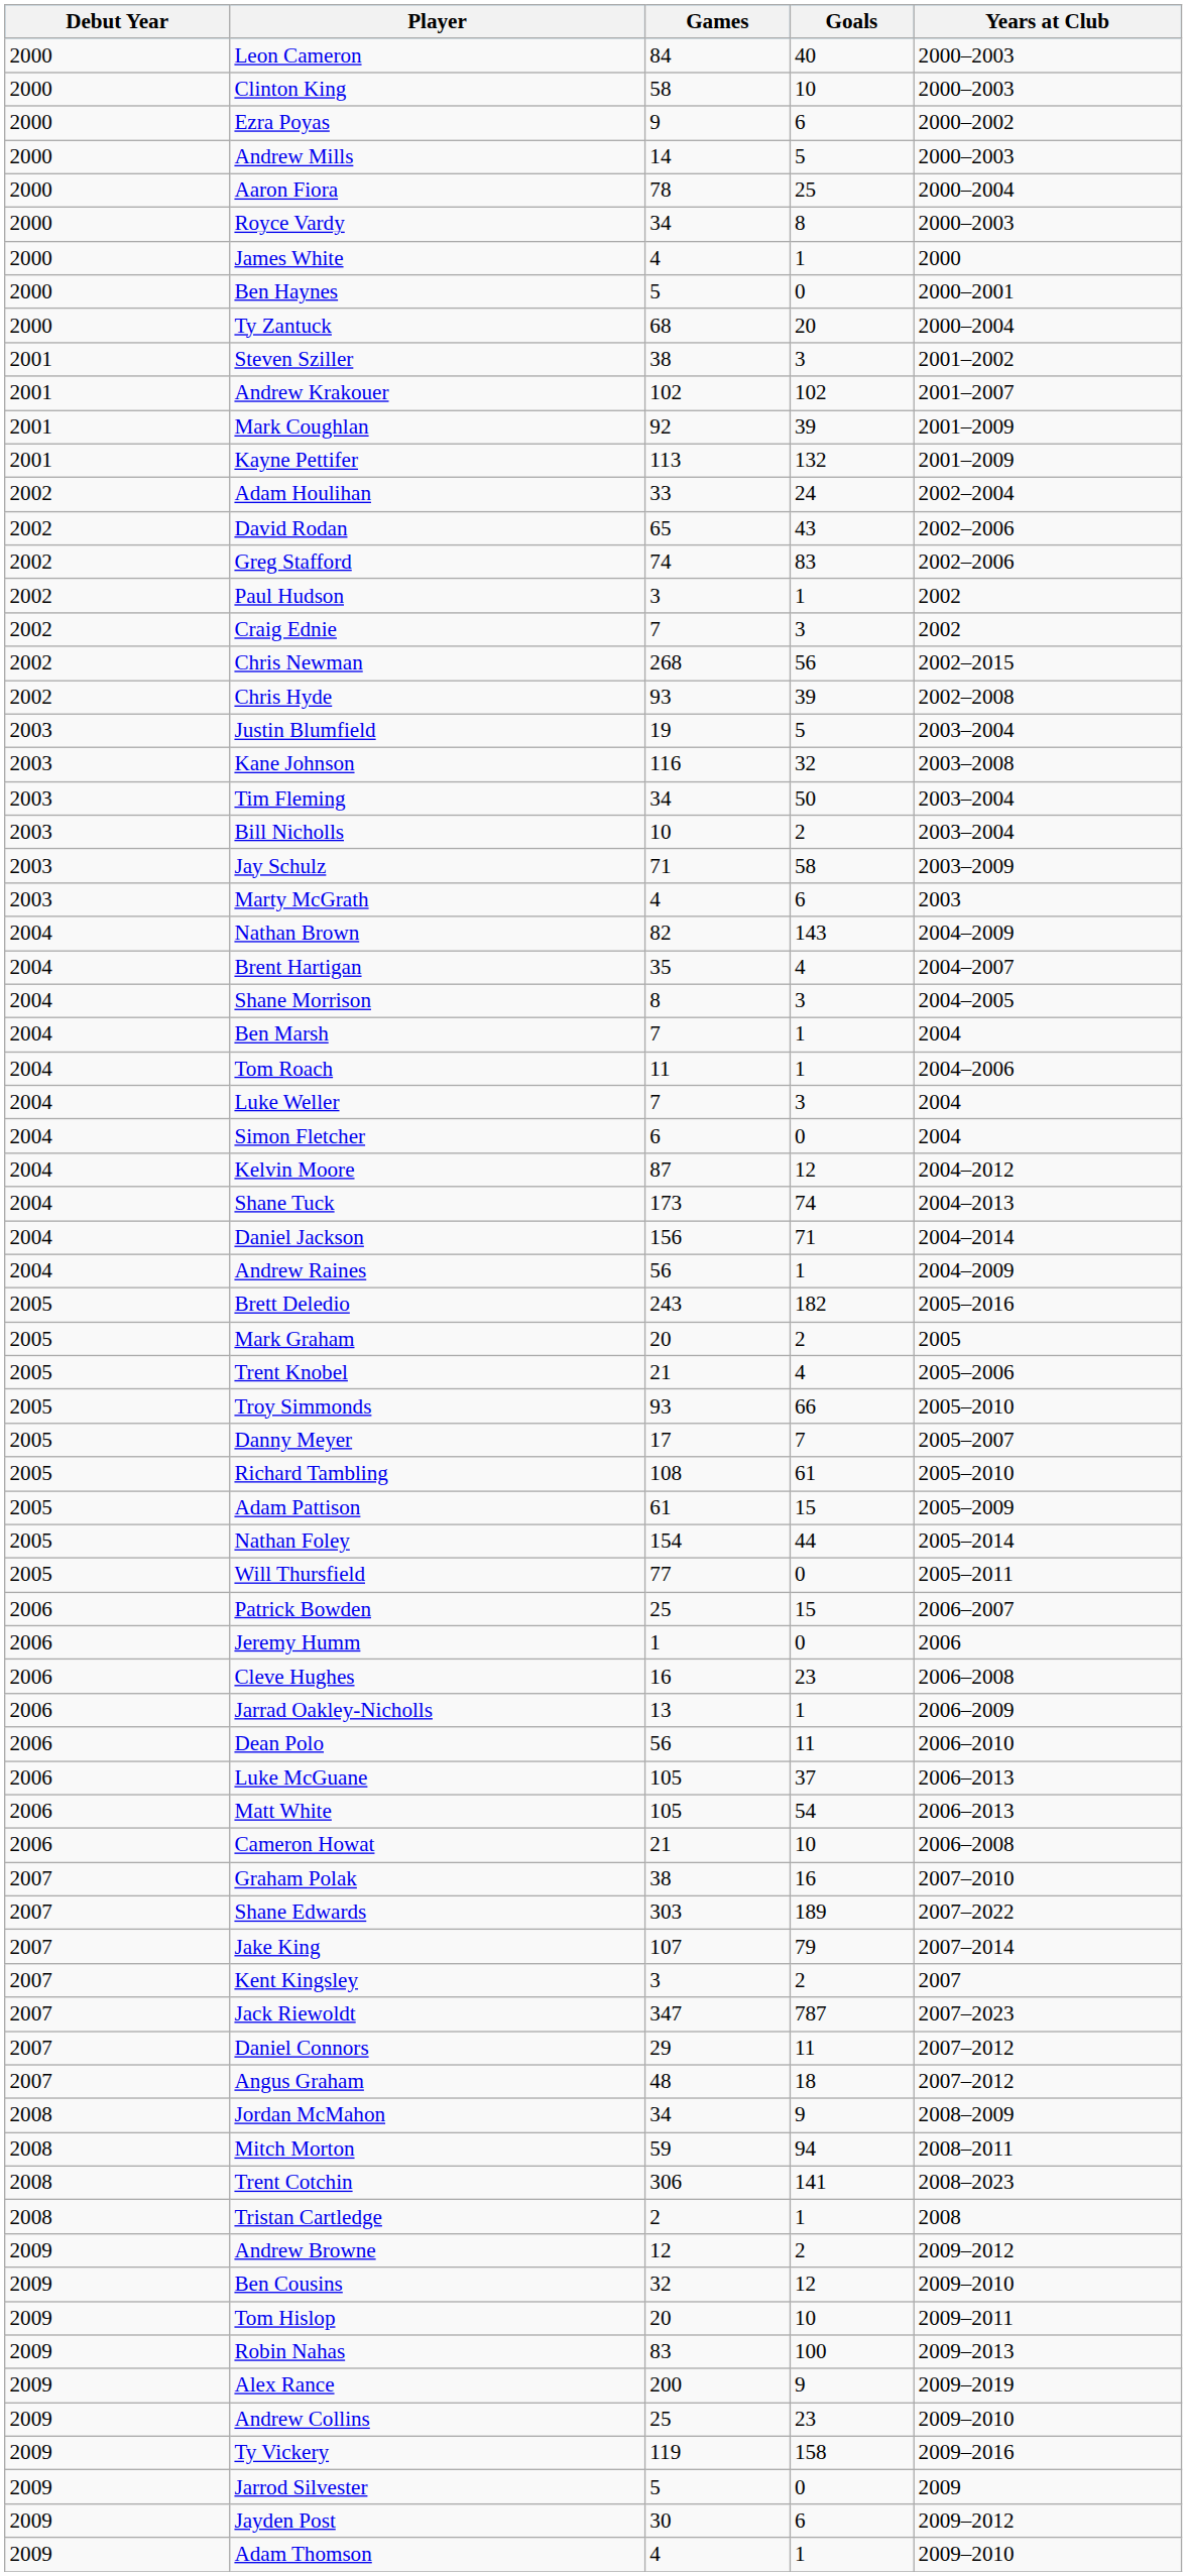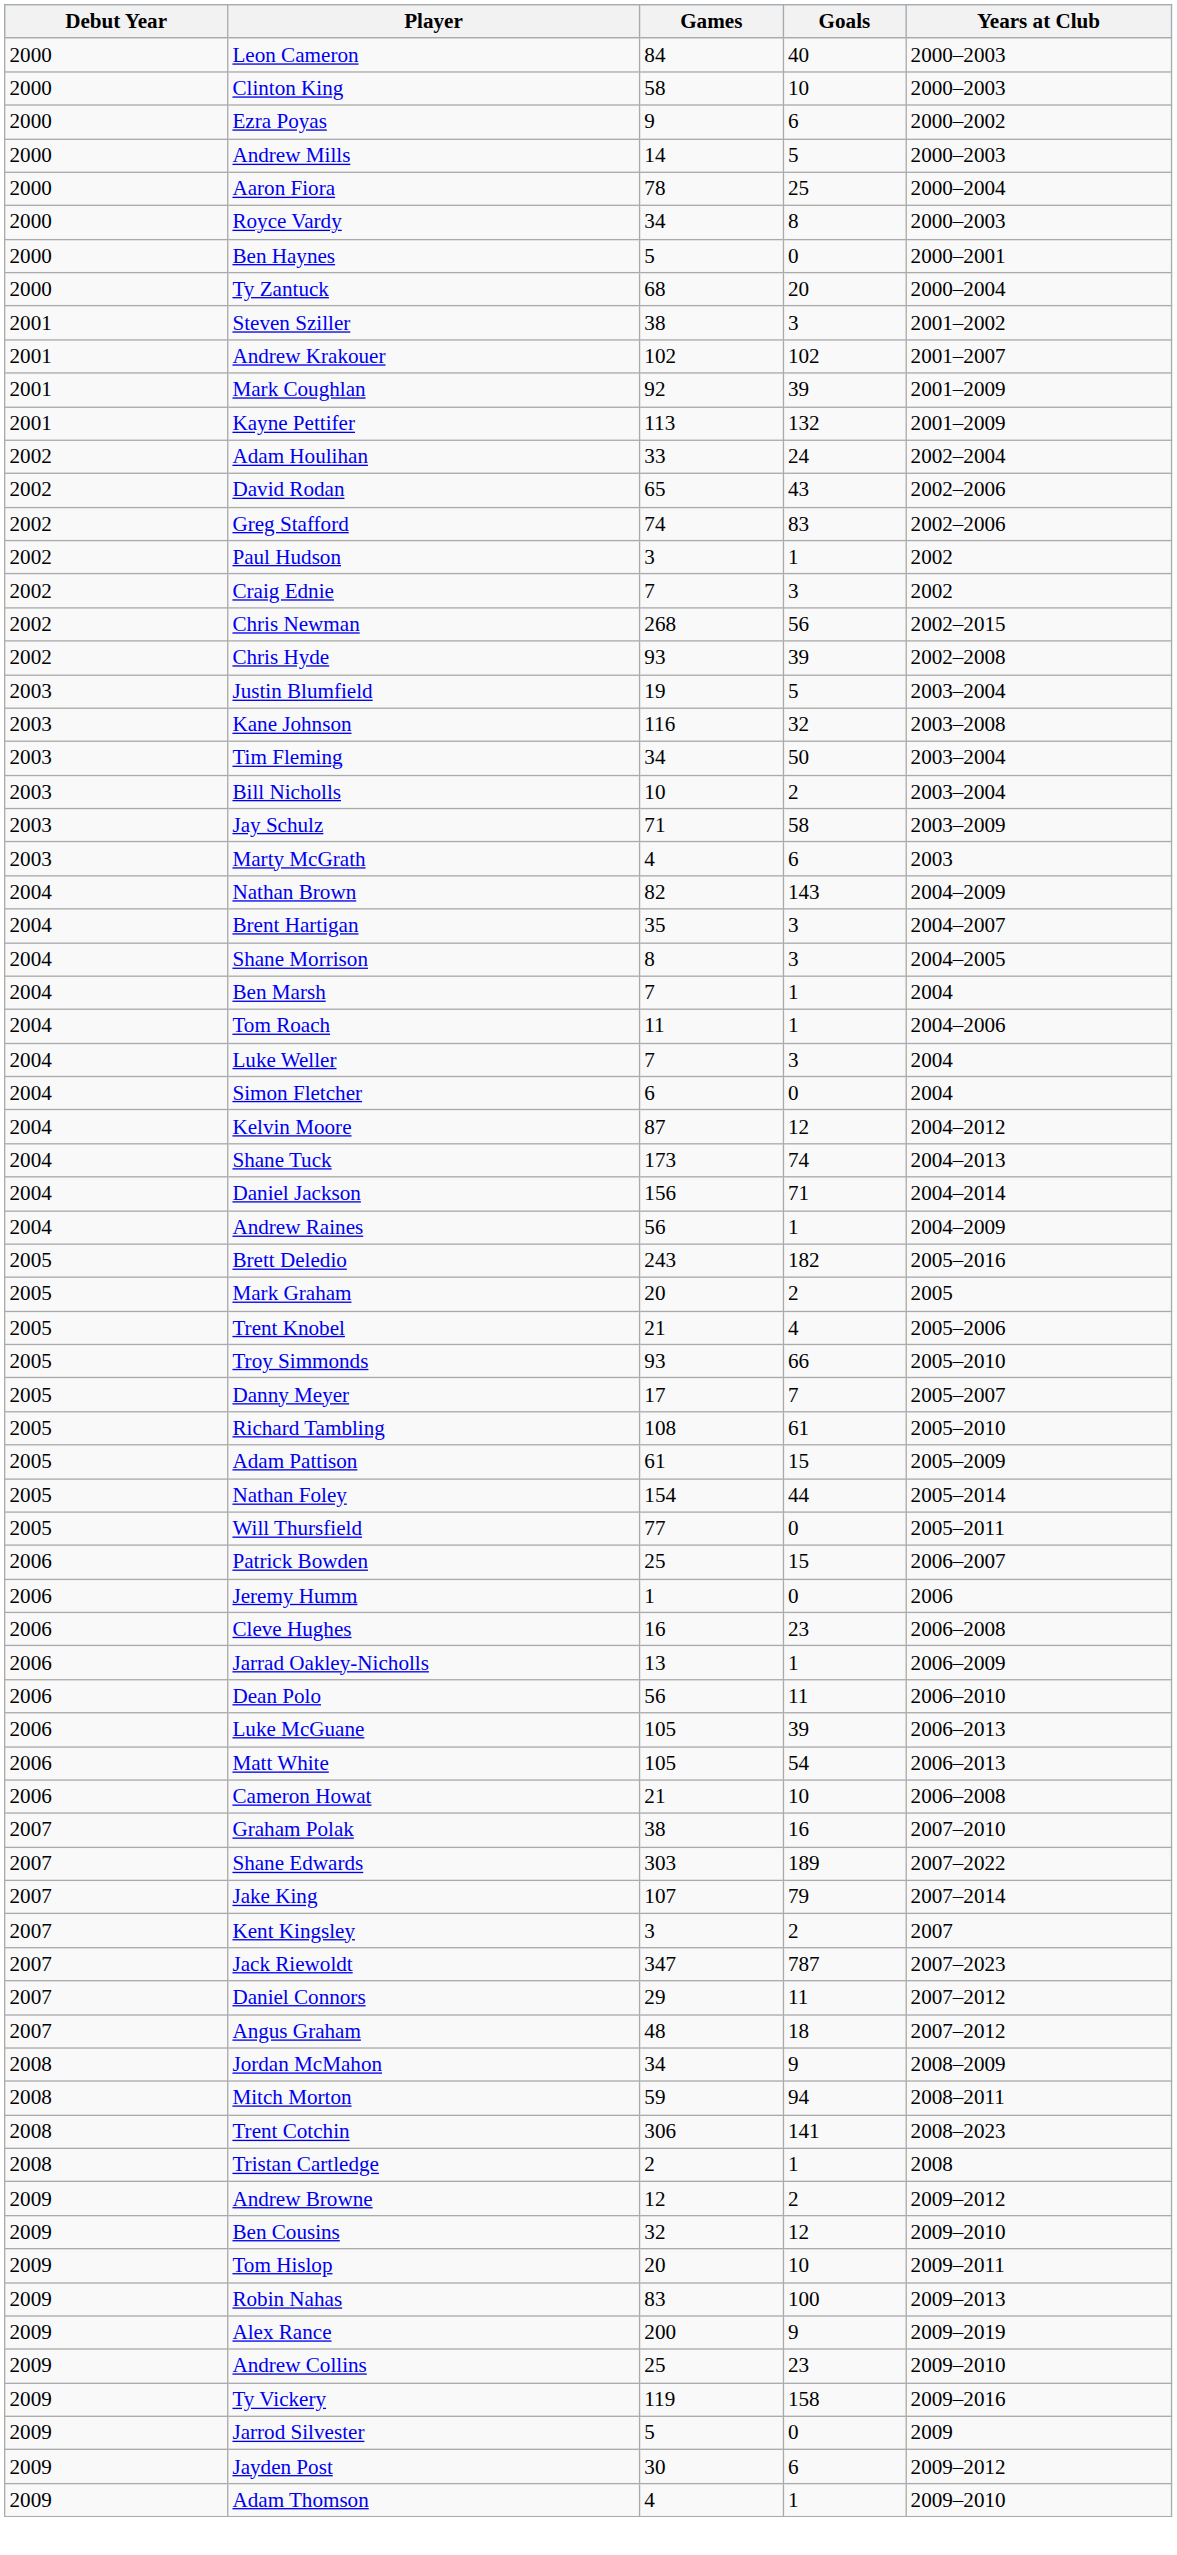- row: 2000 | James White | 4 | 1 | 2000
Brent Hartigan | Goals: 4 -> 3
Luke McGuane | Goals: 37 -> 39
